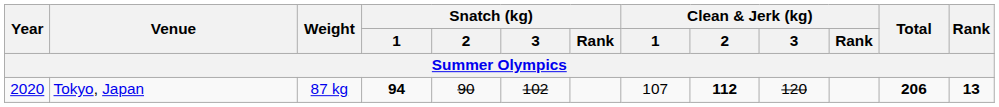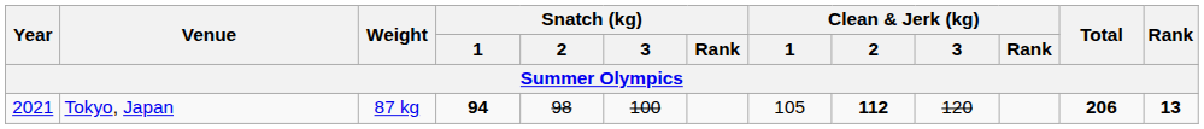Tokyo, Japan | Year: 2020 -> 2021
Tokyo, Japan | Snatch (kg) / 2: 90 -> 98
Tokyo, Japan | Snatch (kg) / 3: 102 -> 100
Tokyo, Japan | Clean & Jerk (kg) / 1: 107 -> 105
